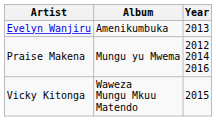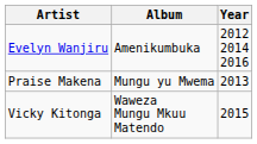Evelyn Wanjiru | Year: 2013 -> 2012 2014 2016
Praise Makena | Year: 2012 2014 2016 -> 2013
